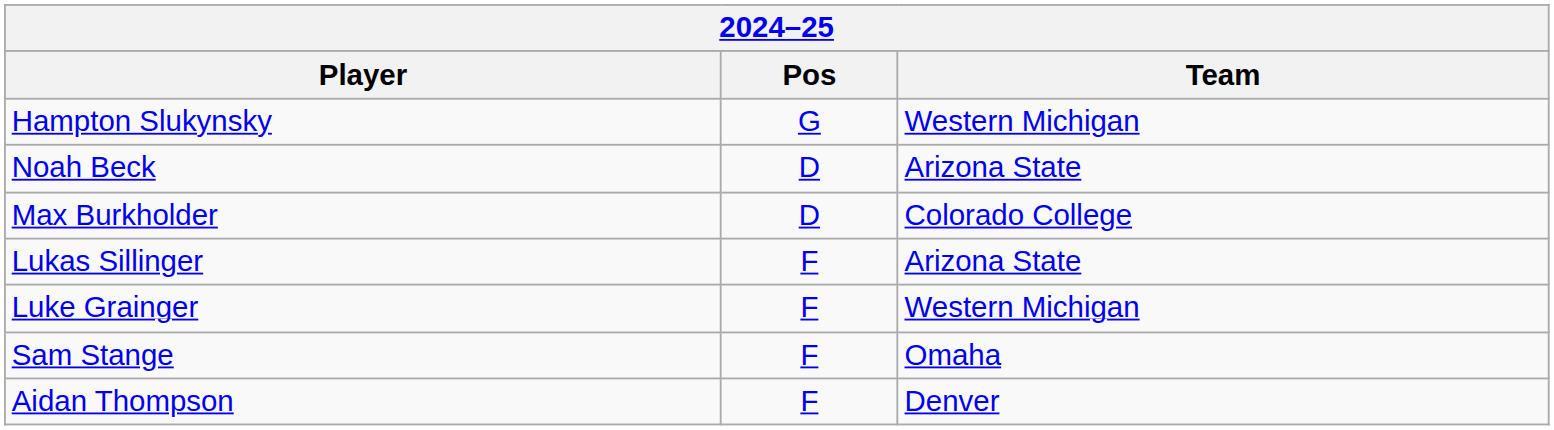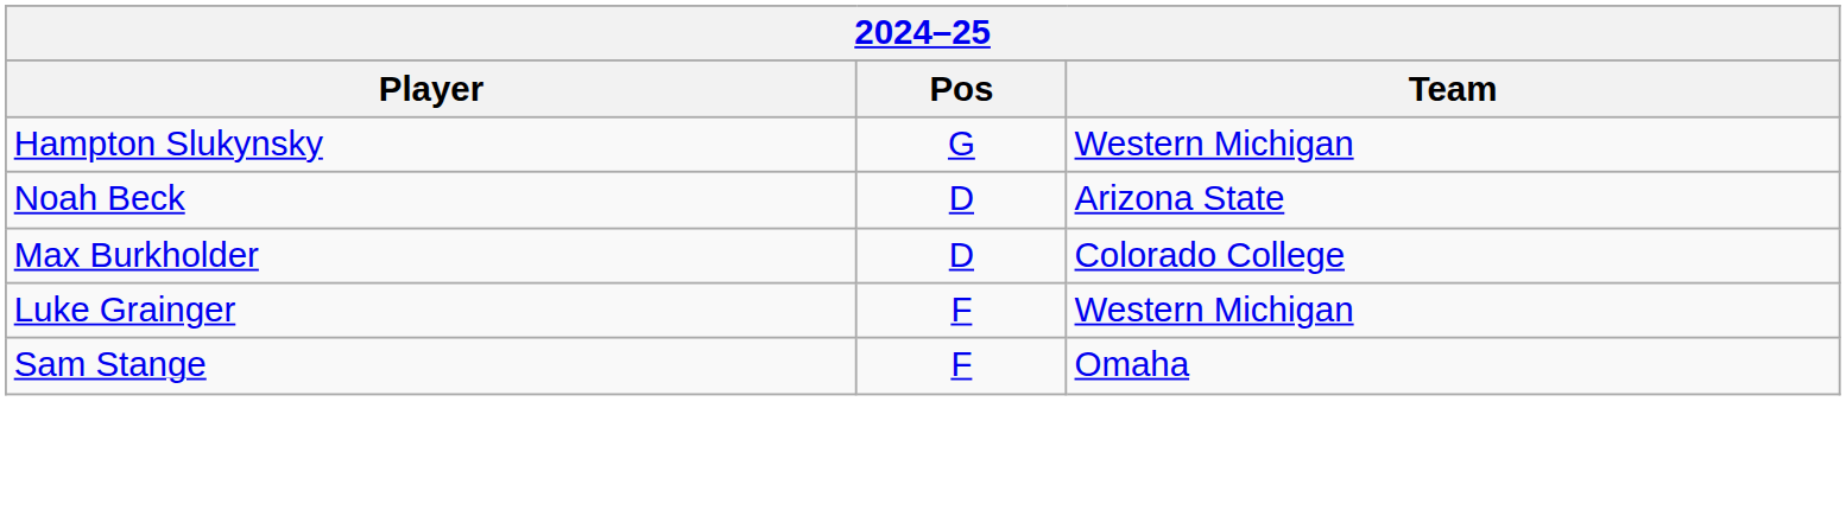- row: Lukas Sillinger | F | Arizona State
- row: Aidan Thompson | F | Denver
